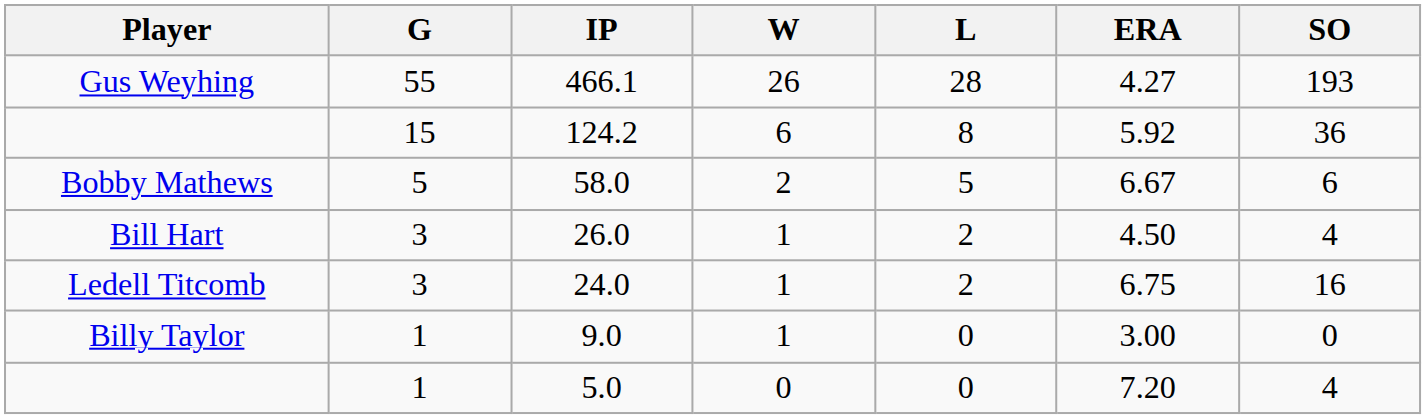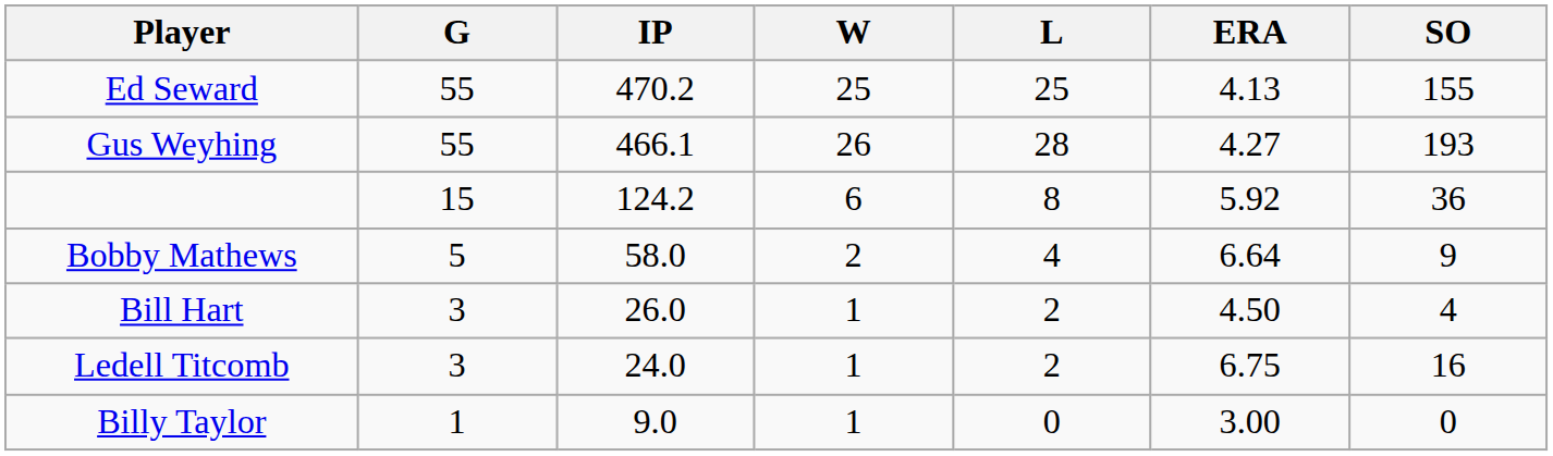+ row: Ed Seward | 55 | 470.2 | 25 | 25 | 4.13 | 155
58.0 | L: 5 -> 4
58.0 | ERA: 6.67 -> 6.64
58.0 | SO: 6 -> 9
- row: 1 | 5.0 | 0 | 0 | 7.20 | 4
